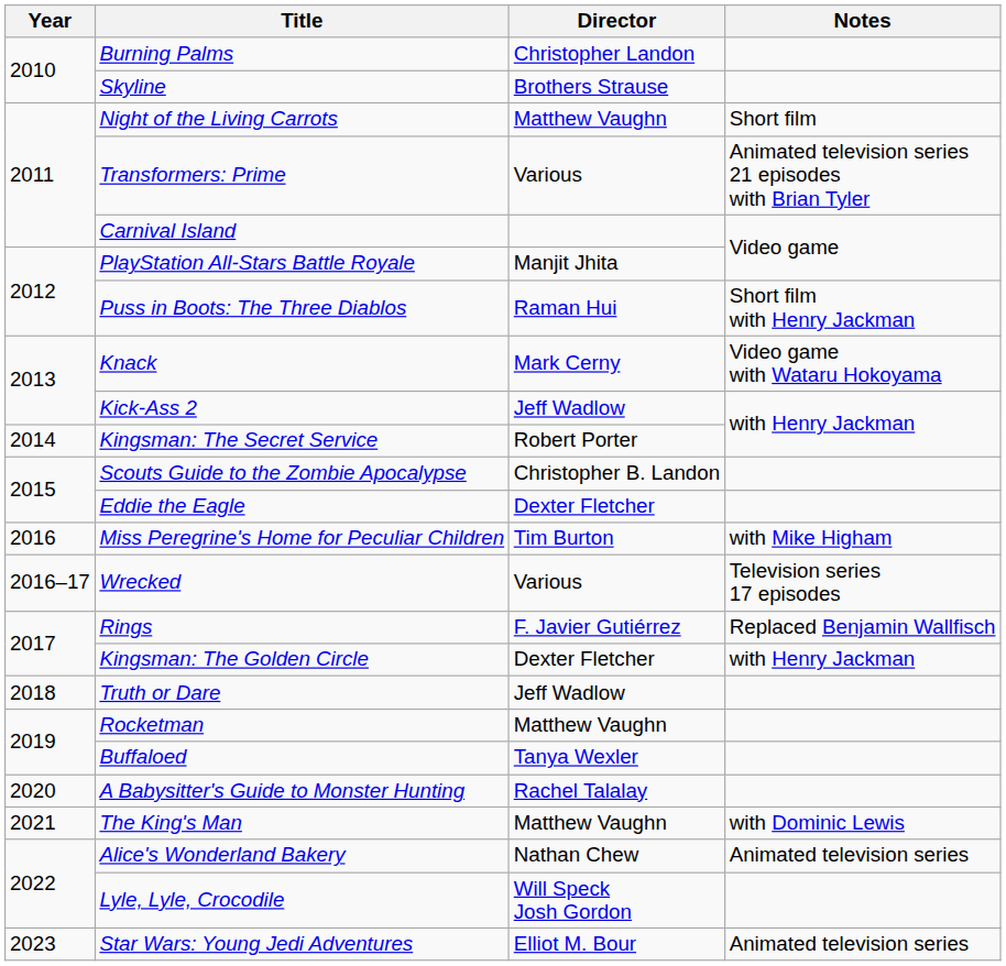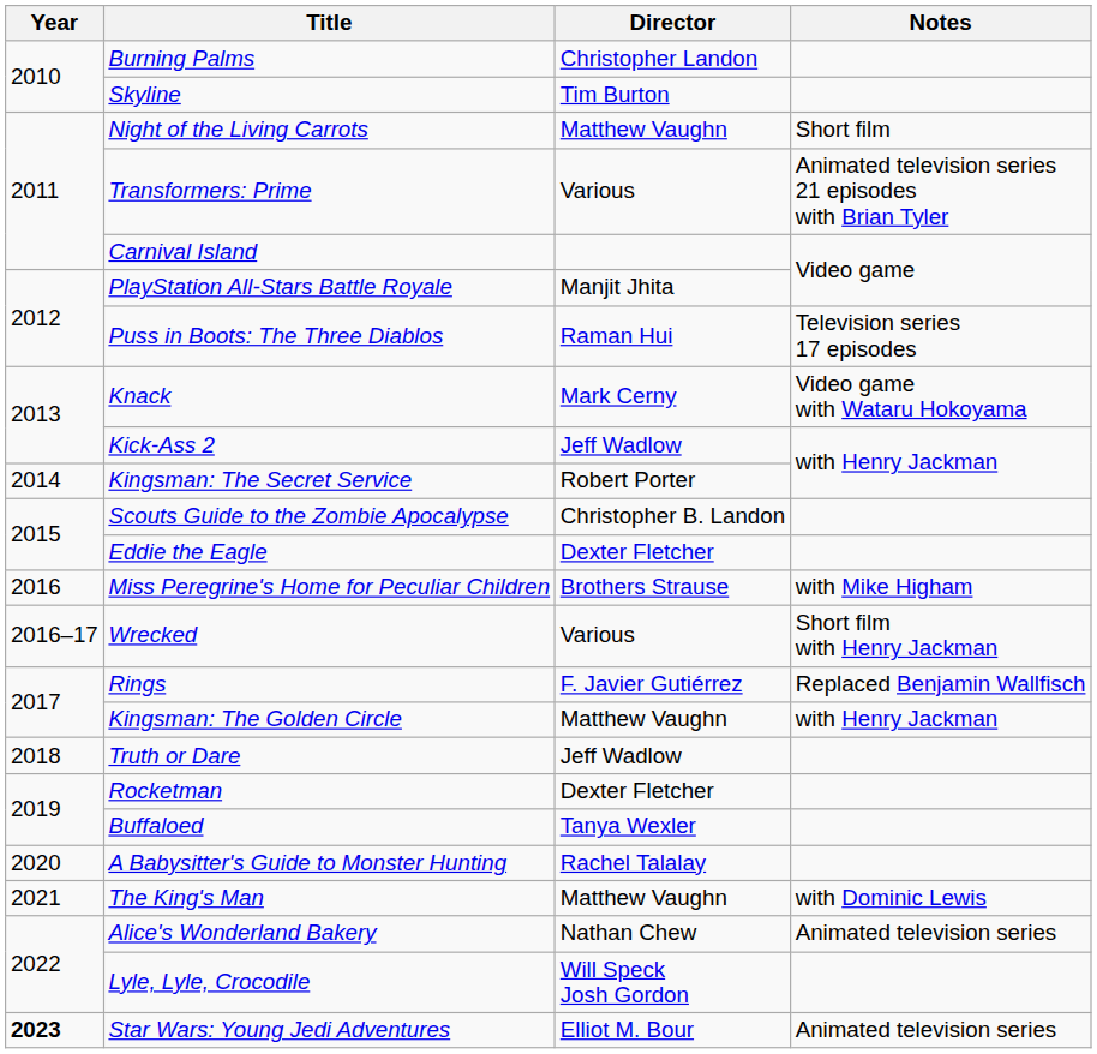Skyline | Director: Brothers Strause -> Tim Burton
Puss in Boots: The Three Diablos | Notes: Short film with Henry Jackman -> Television series 17 episodes
Miss Peregrine's Home for Peculiar Children | Director: Tim Burton -> Brothers Strause
Wrecked | Notes: Television series 17 episodes -> Short film with Henry Jackman
Kingsman: The Golden Circle | Director: Dexter Fletcher -> Matthew Vaughn
Rocketman | Director: Matthew Vaughn -> Dexter Fletcher
Star Wars: Young Jedi Adventures | Year: normal -> bold
